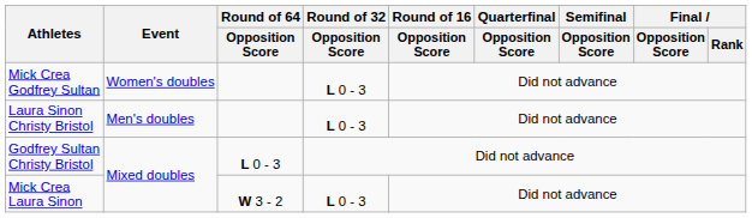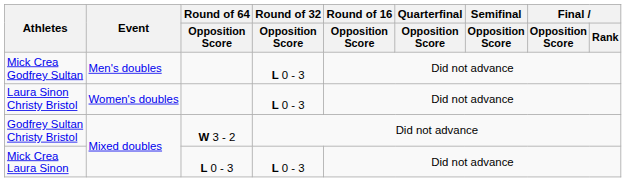Mick Crea Godfrey Sultan | Event: Women's doubles -> Men's doubles
Laura Sinon Christy Bristol | Event: Men's doubles -> Women's doubles
Godfrey Sultan Christy Bristol | Round of 64 / Opposition Score: L 0 - 3 -> W 3 - 2
Mick Crea Laura Sinon | Round of 64 / Opposition Score: W 3 - 2 -> L 0 - 3
